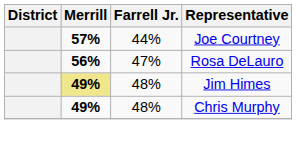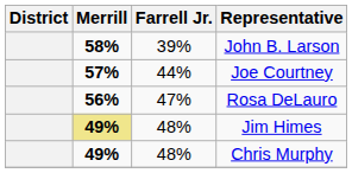+ row: 58% | 39% | John B. Larson
